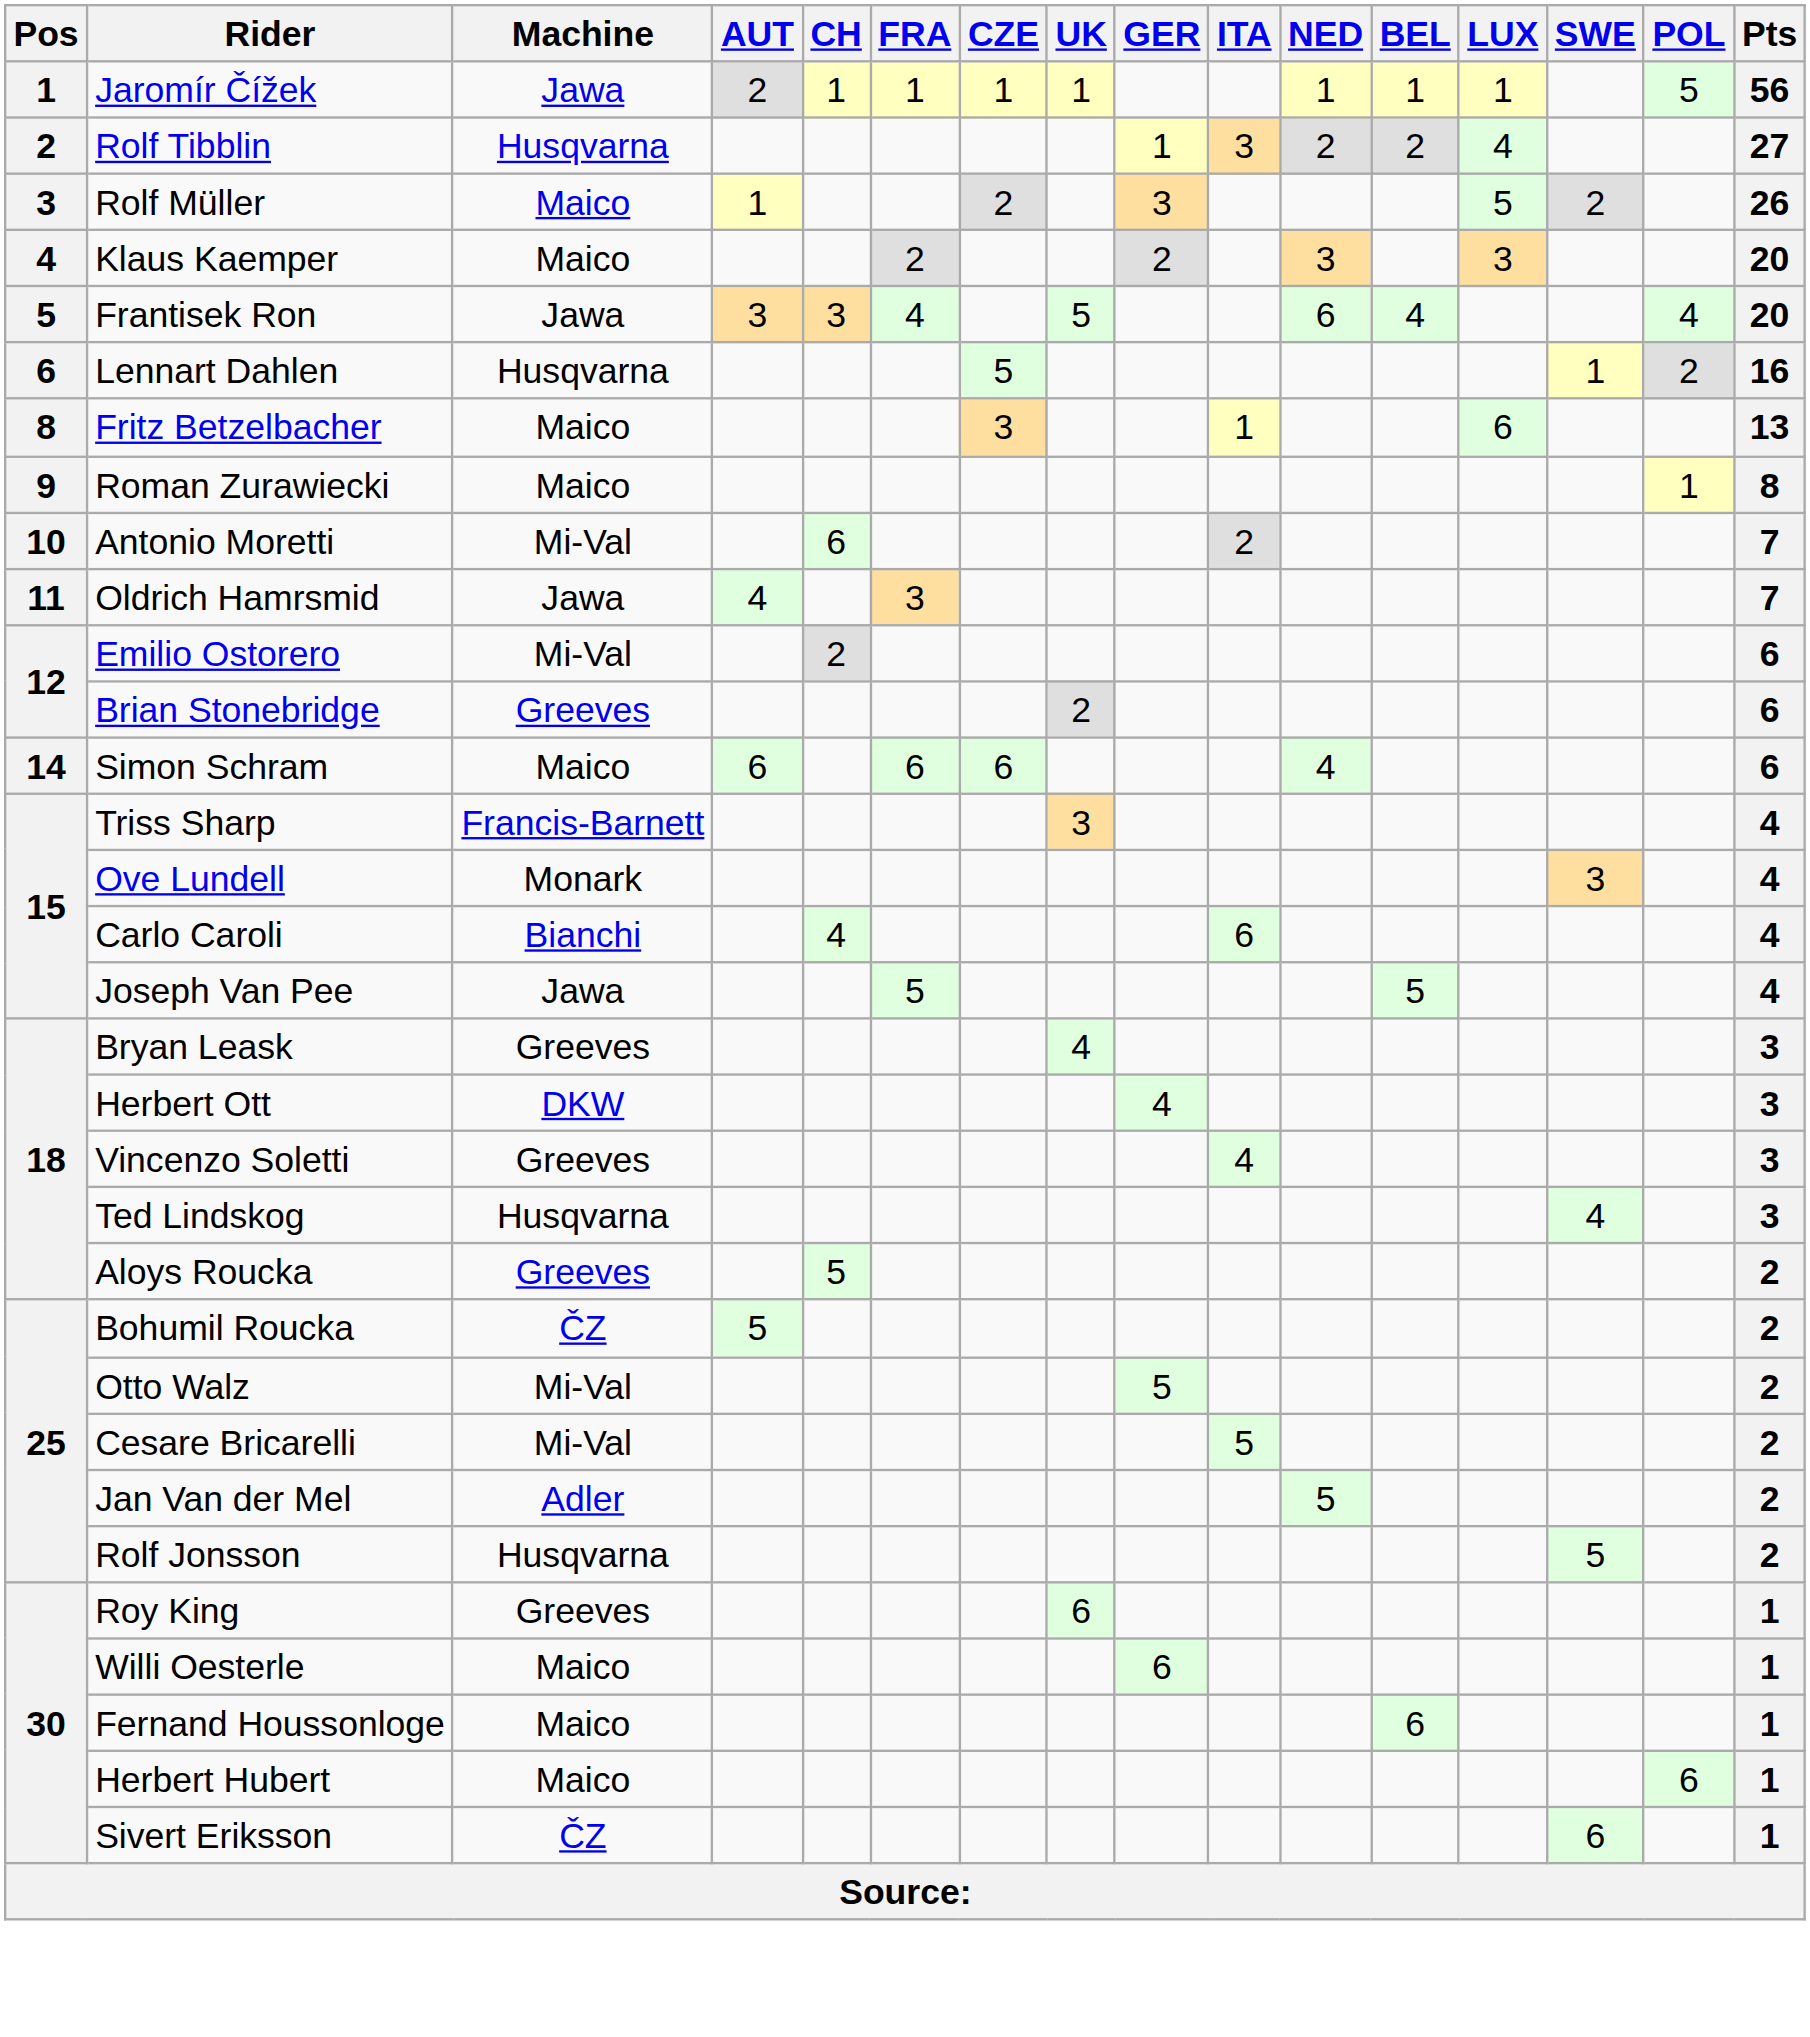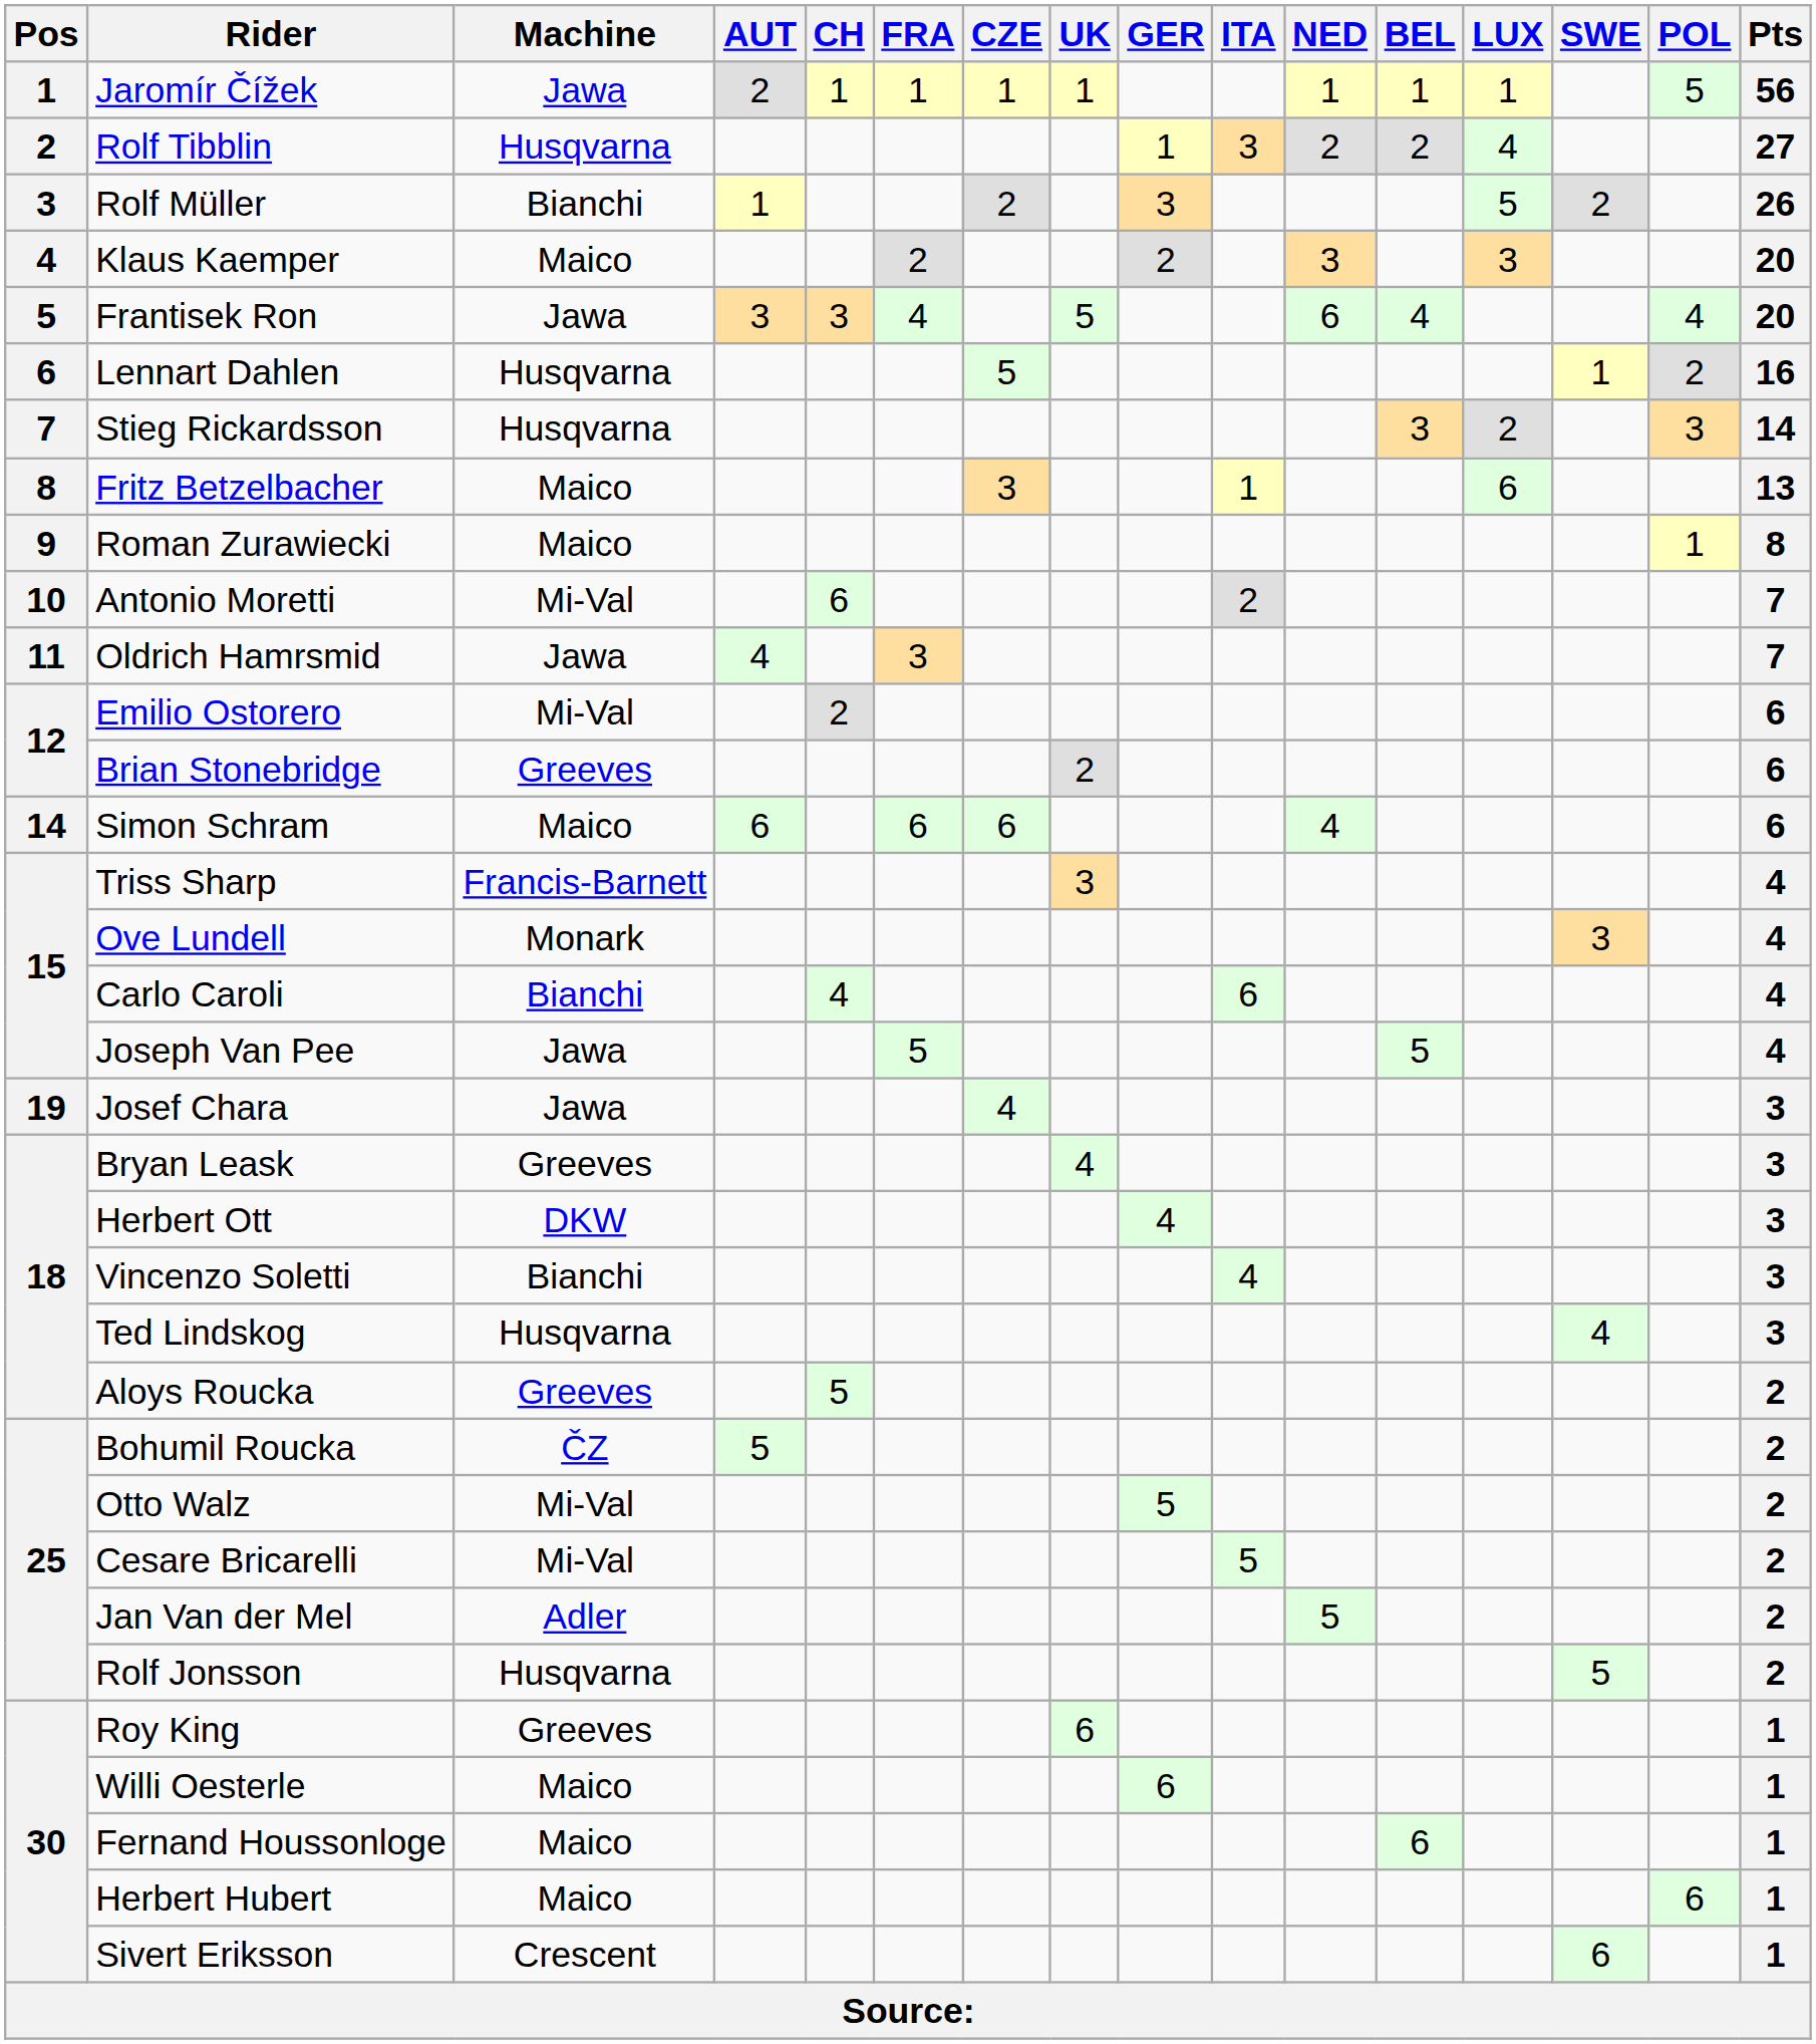Rolf Müller | Machine: Maico -> Bianchi
+ row: 7 | Stieg Rickardsson | Husqvarna | 3 | 2 | 3 | 14
+ row: 19 | Josef Chara | Jawa | 4 | 3
Vincenzo Soletti | Machine: Greeves -> Bianchi
Sivert Eriksson | Machine: ČZ -> Crescent
